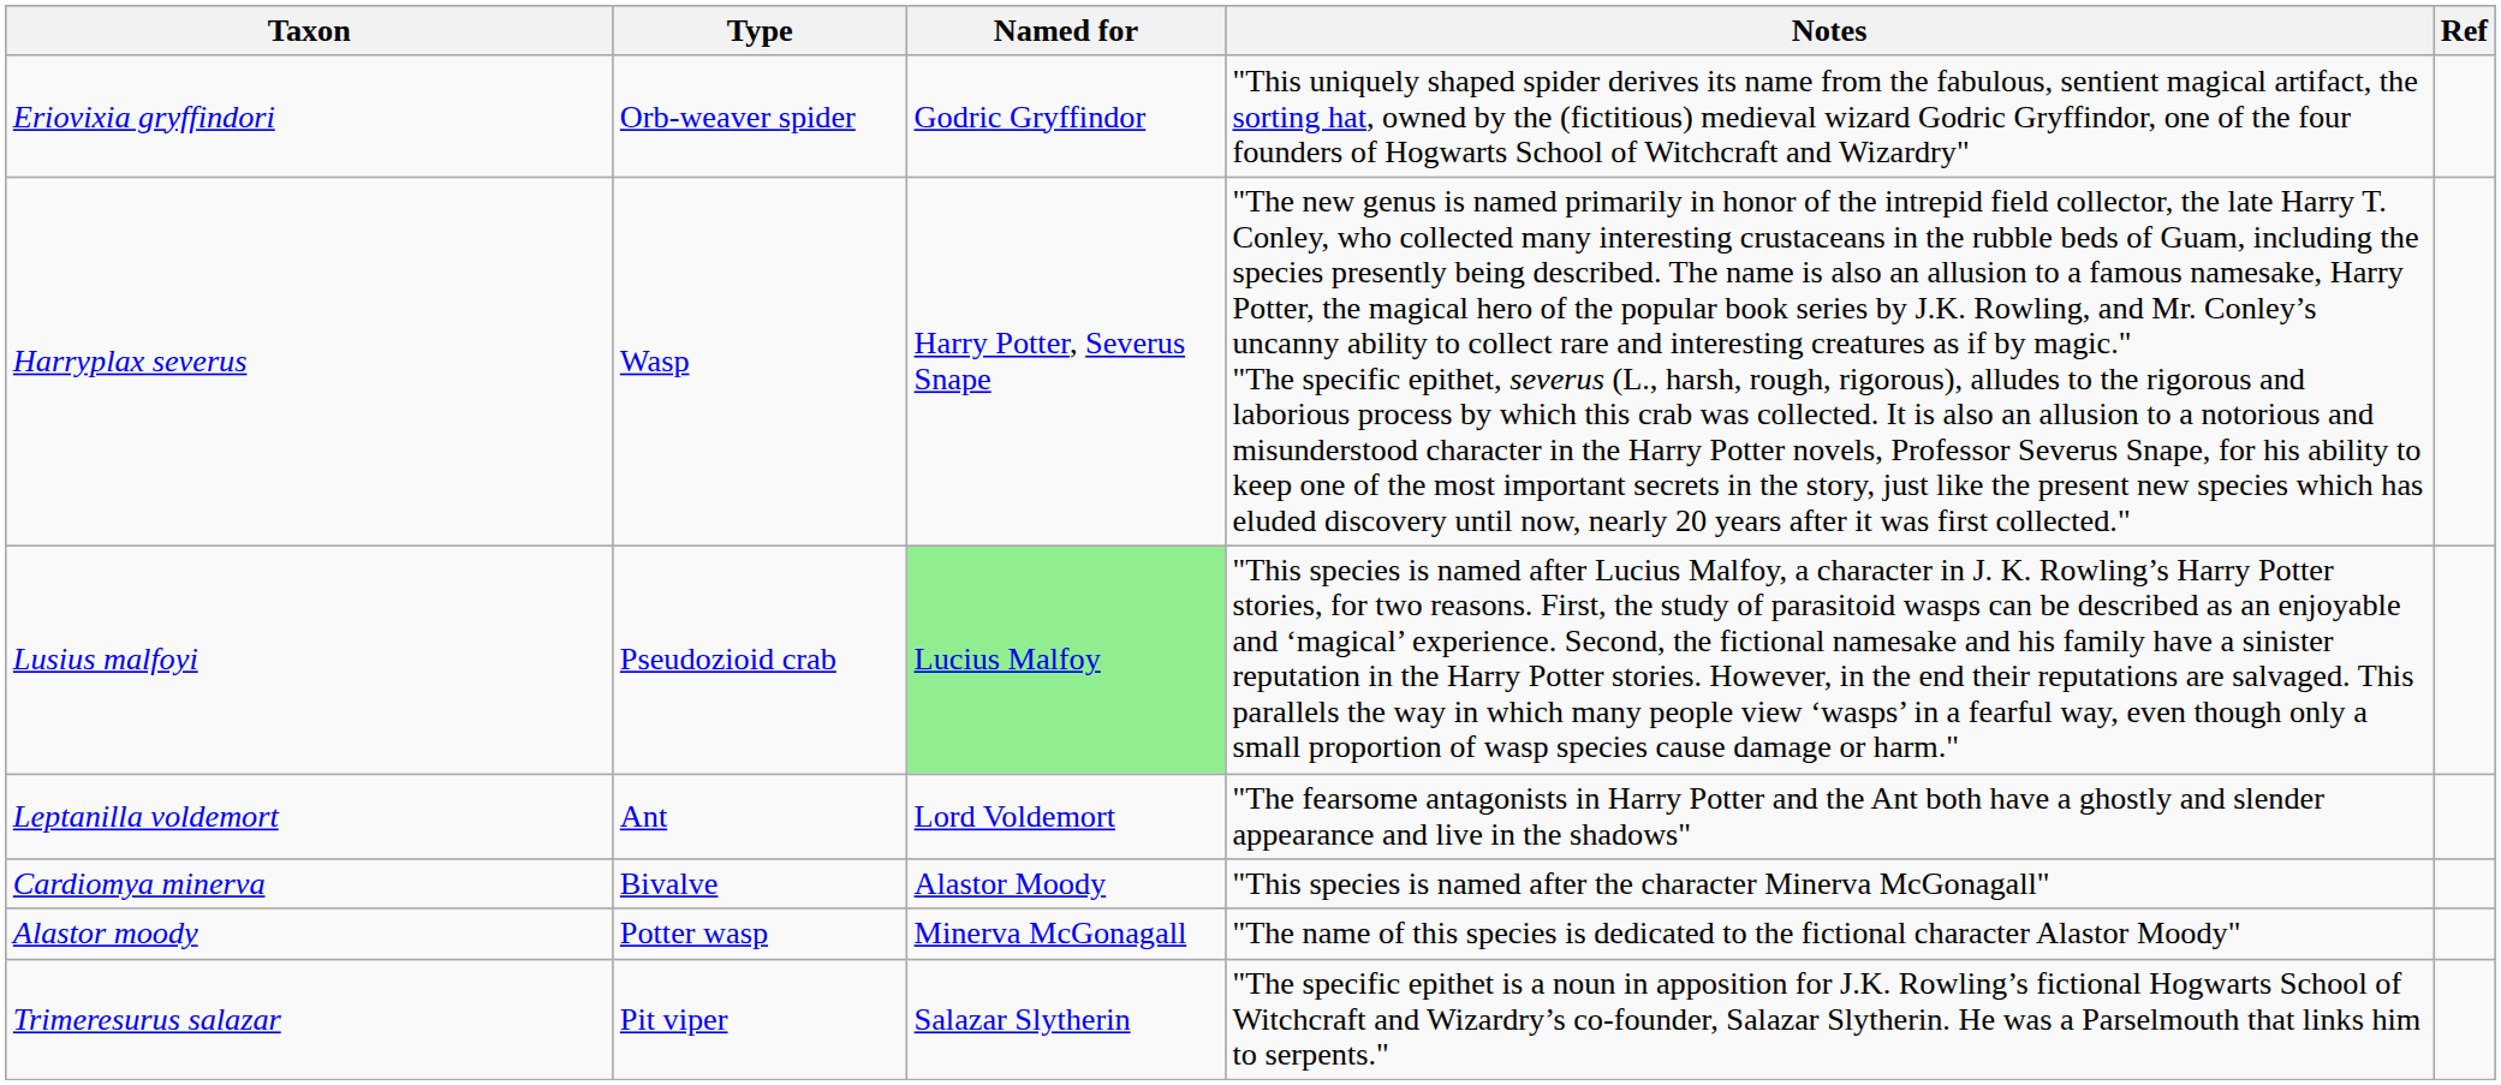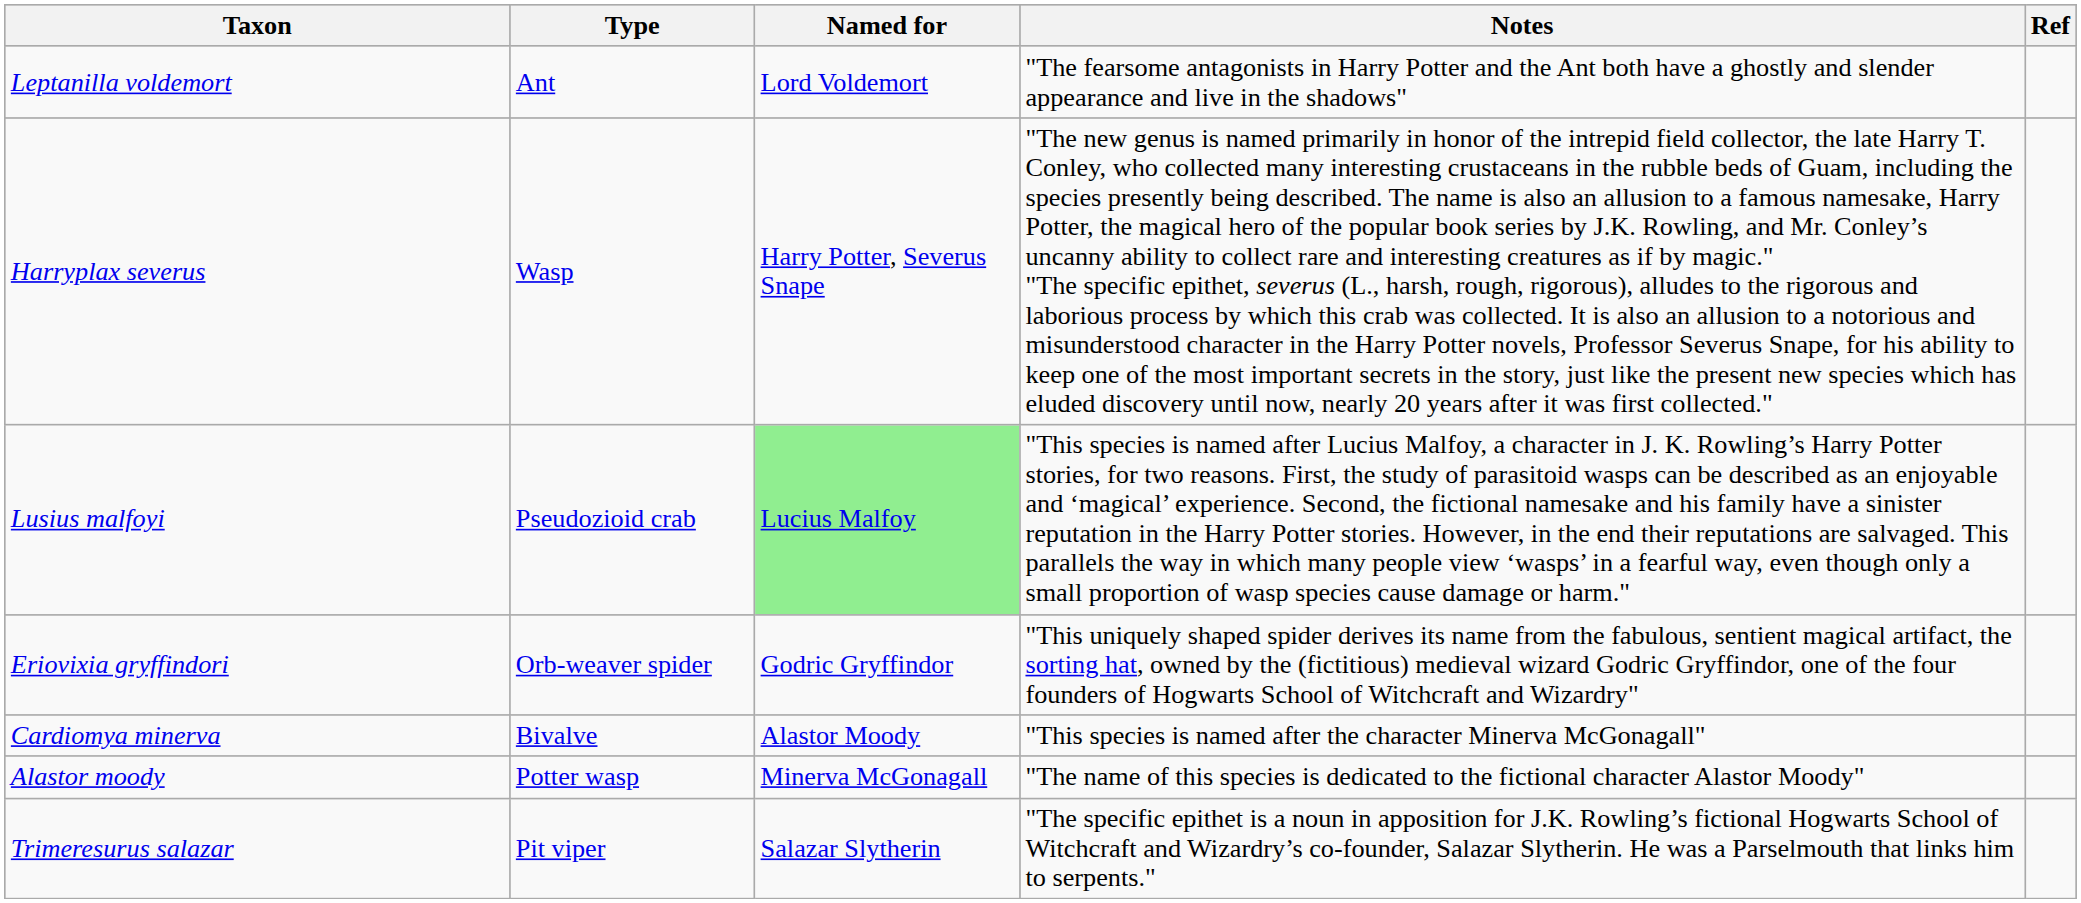rows swapped: Eriovixia gryffindori <-> Leptanilla voldemort
